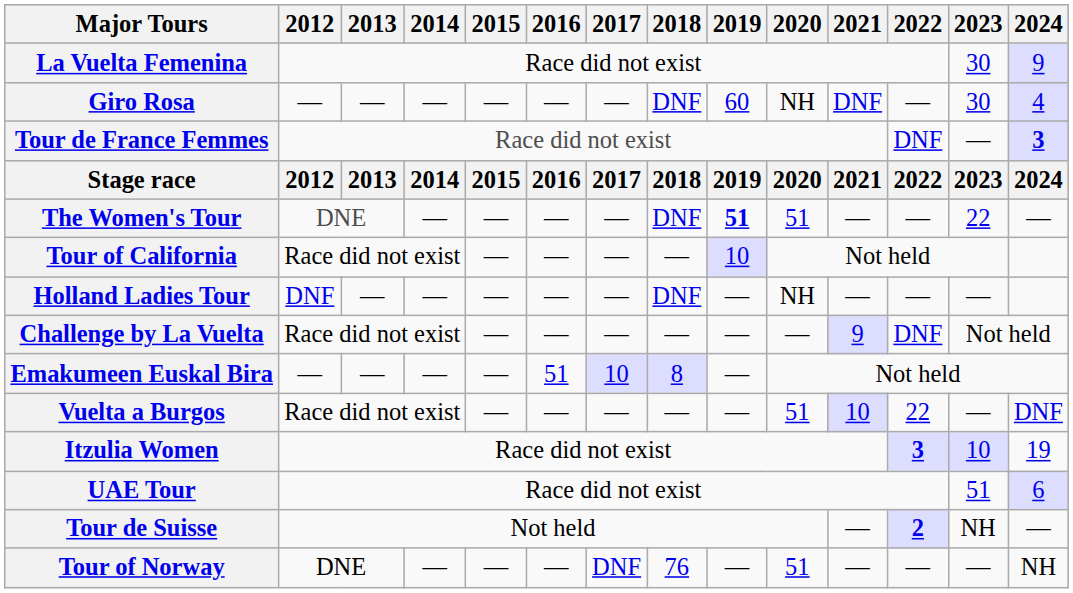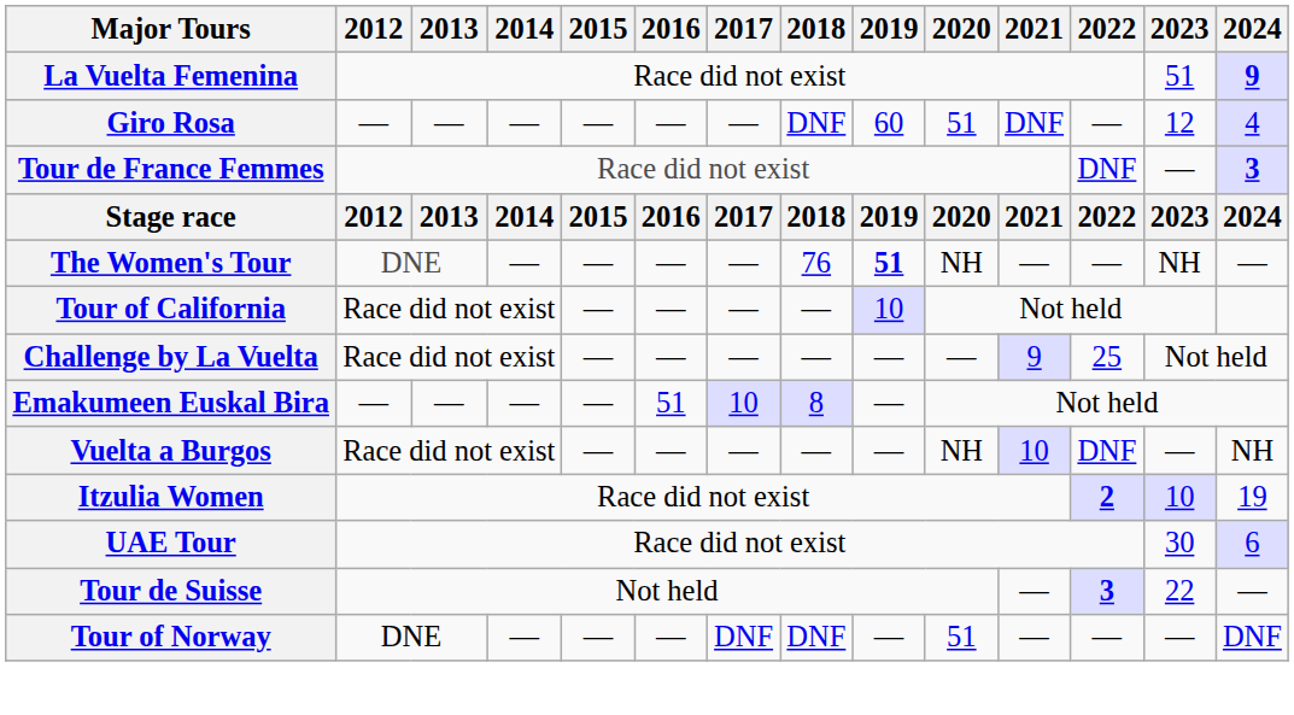La Vuelta Femenina | 2023: 30 -> 51
La Vuelta Femenina | 2024: normal -> bold
Giro Rosa | 2020: NH -> 51
Giro Rosa | 2023: 30 -> 12
The Women's Tour | 2018: DNF -> 76
The Women's Tour | 2020: 51 -> NH
The Women's Tour | 2023: 22 -> NH
- row: Holland Ladies Tour | DNF | — | — | — | — | — | DNF | — | NH | — | — | —
Challenge by La Vuelta | 2022: DNF -> 25
Vuelta a Burgos | 2020: 51 -> NH
Vuelta a Burgos | 2022: 22 -> DNF
Vuelta a Burgos | 2024: DNF -> NH
Itzulia Women | 2022: 3 -> 2
UAE Tour | 2023: 51 -> 30
Tour de Suisse | 2022: 2 -> 3
Tour de Suisse | 2023: NH -> 22
Tour of Norway | 2018: 76 -> DNF
Tour of Norway | 2024: NH -> DNF
